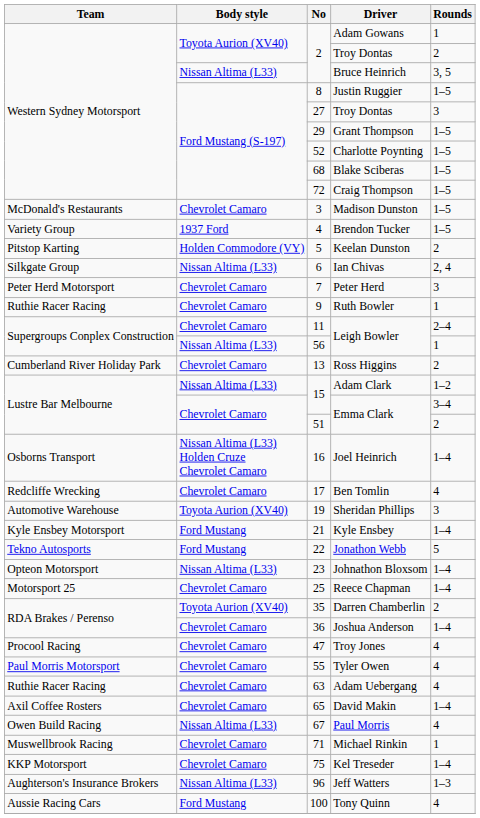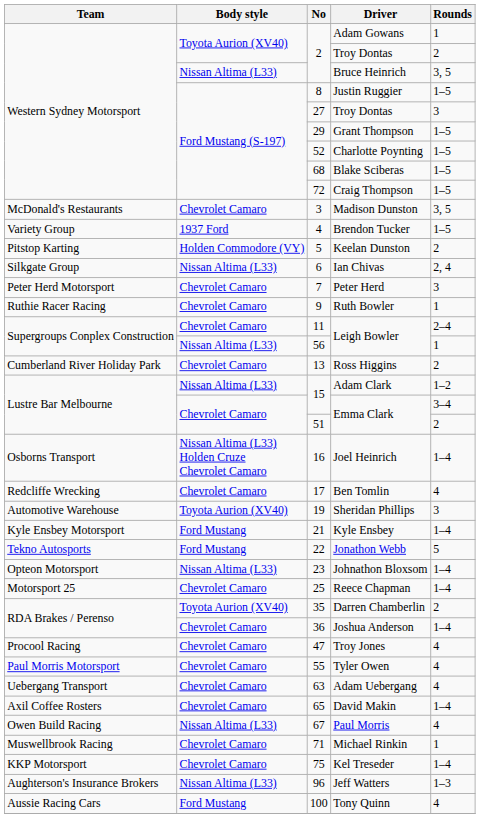Madison Dunston | Rounds: 1–5 -> 3, 5
Adam Uebergang | Team: Ruthie Racer Racing -> Uebergang Transport
